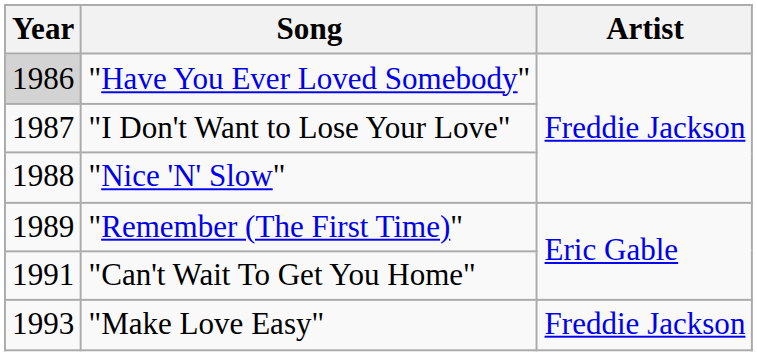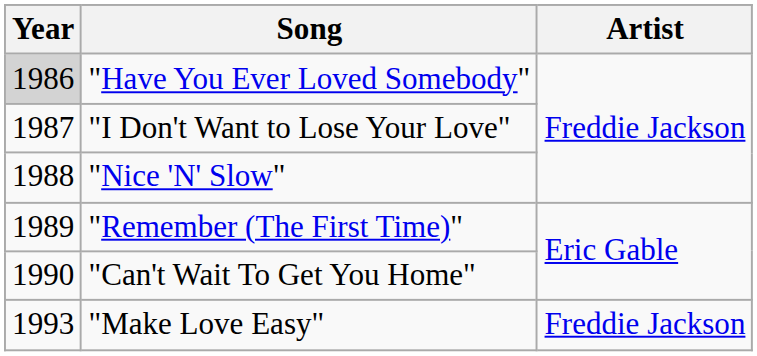"Can't Wait To Get You Home" | Year: 1991 -> 1990
